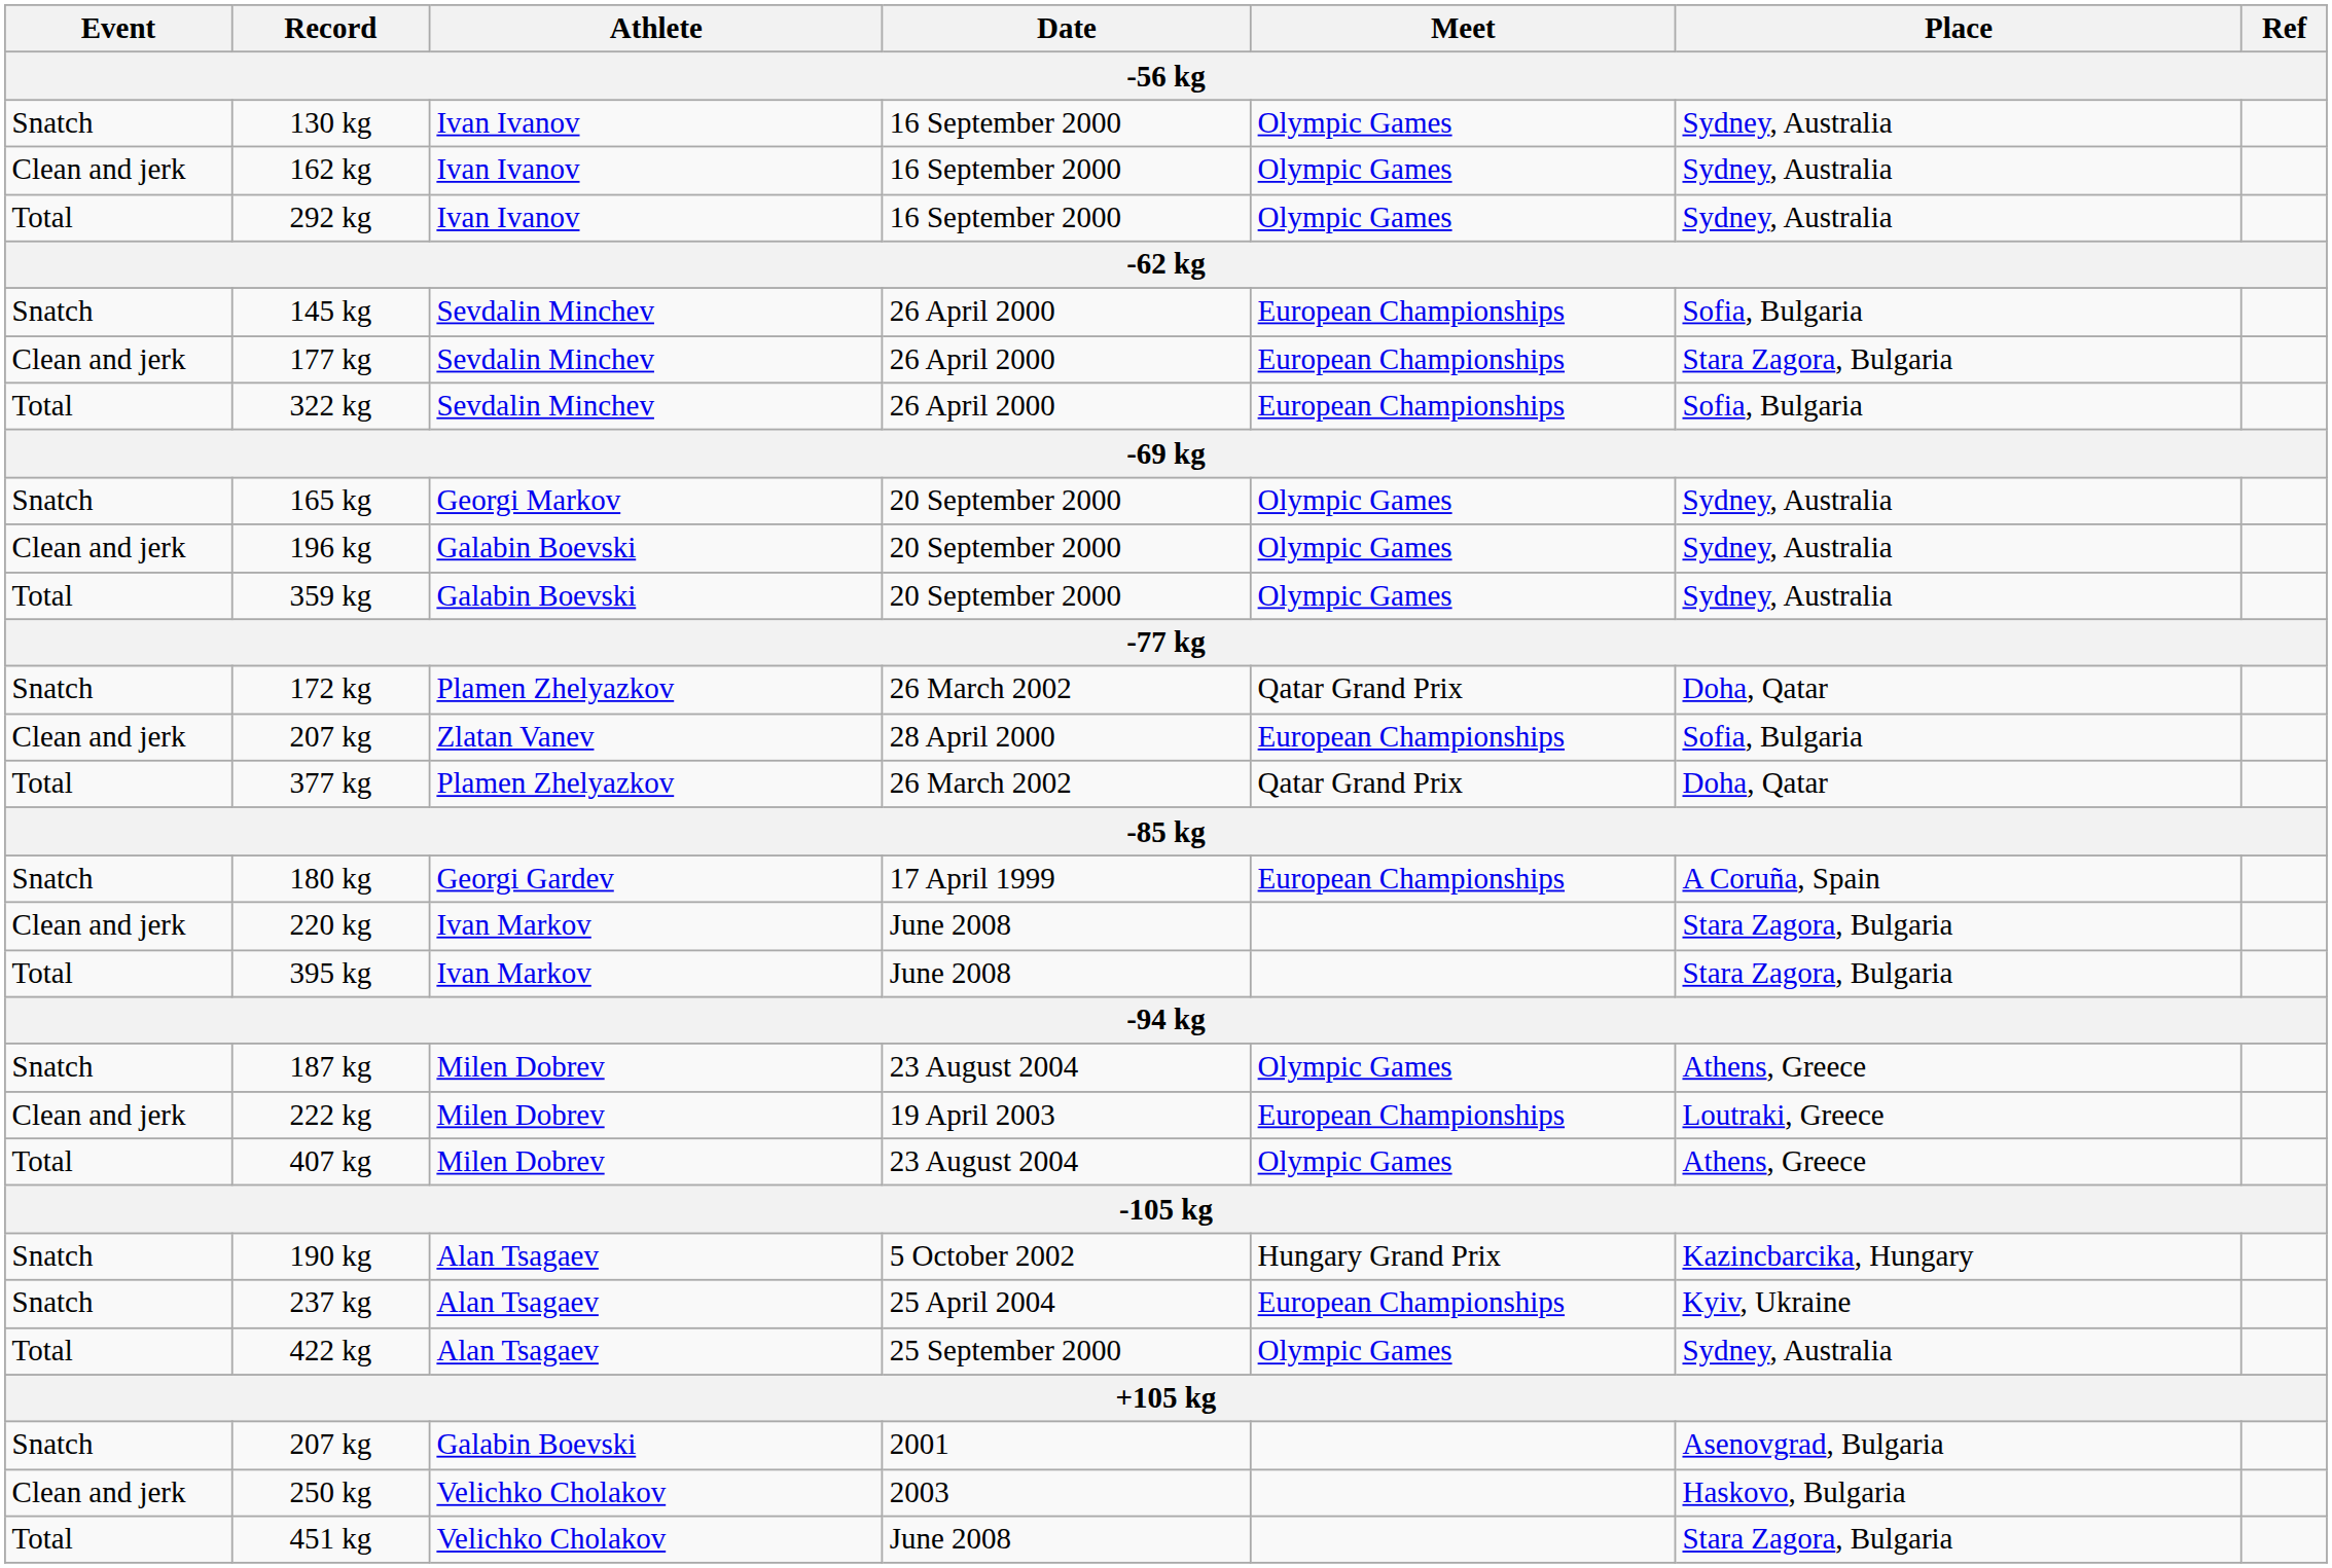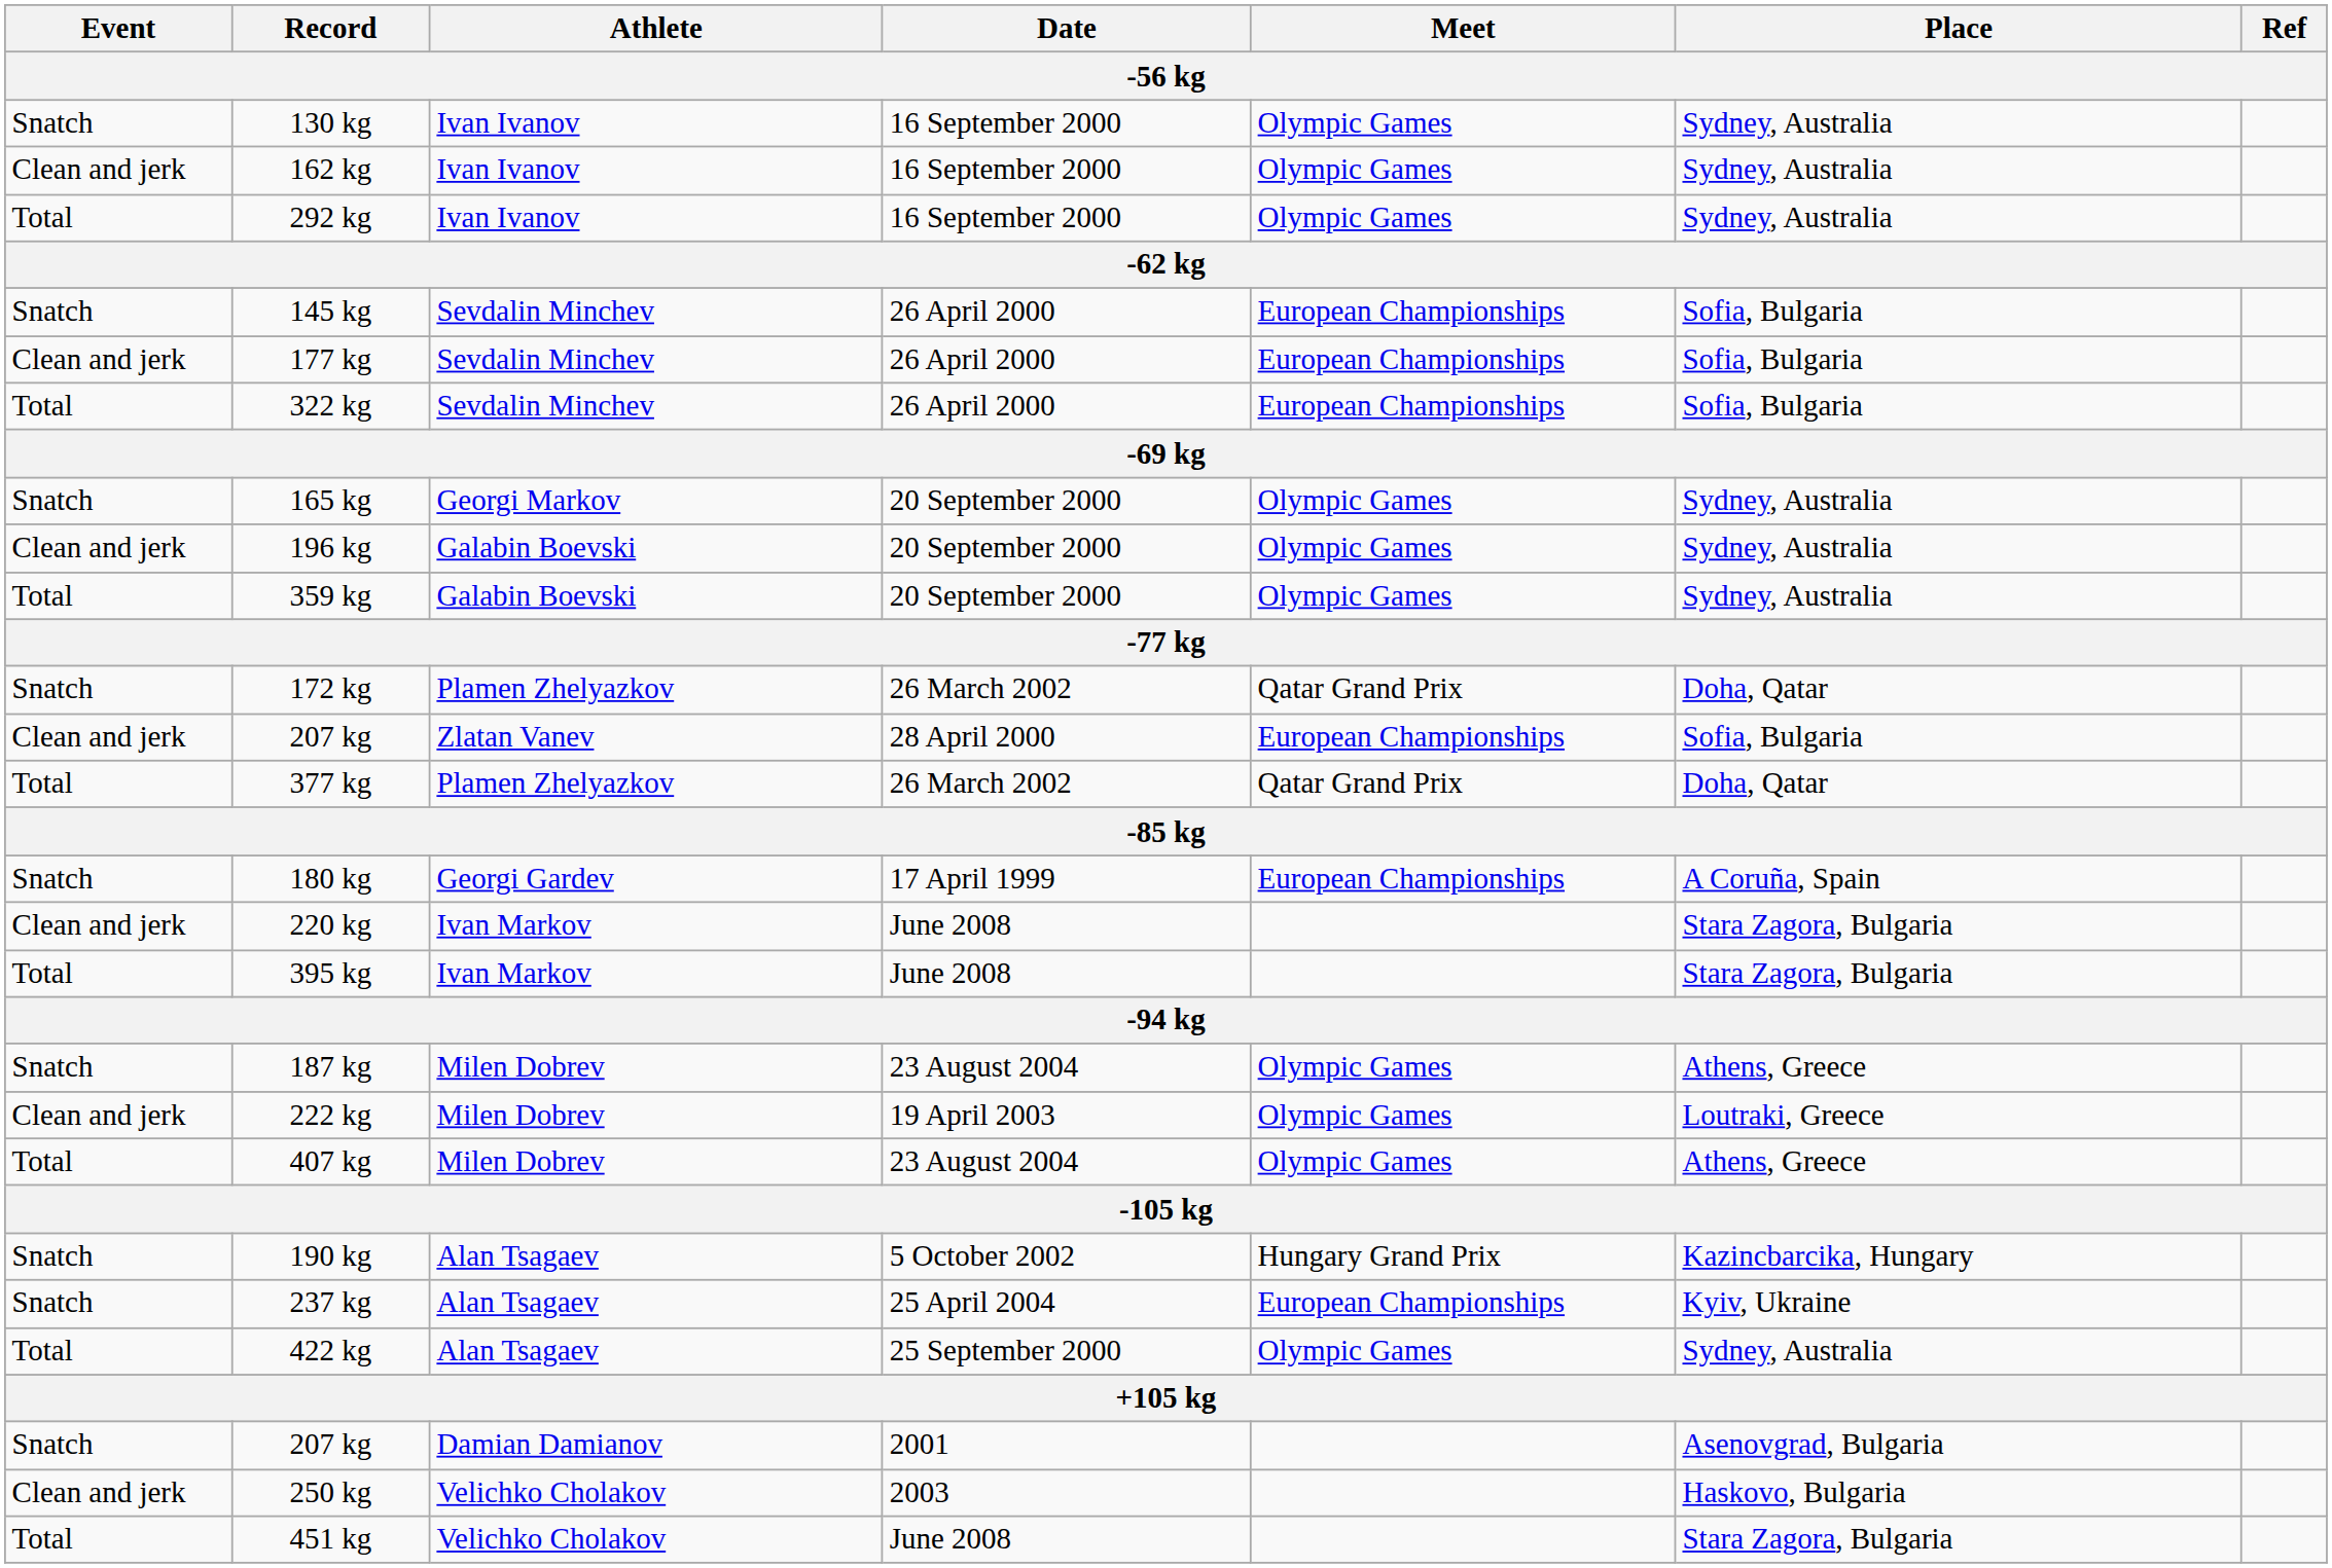177 kg | Place: Stara Zagora, Bulgaria -> Sofia, Bulgaria
222 kg | Meet: European Championships -> Olympic Games
207 kg / 2001 | Athlete: Galabin Boevski -> Damian Damianov
